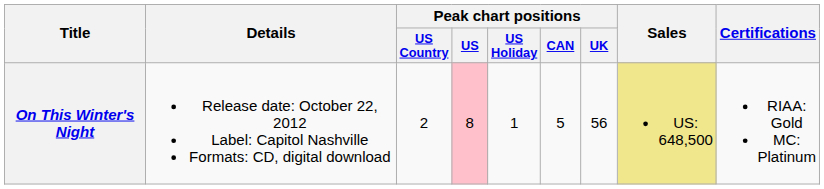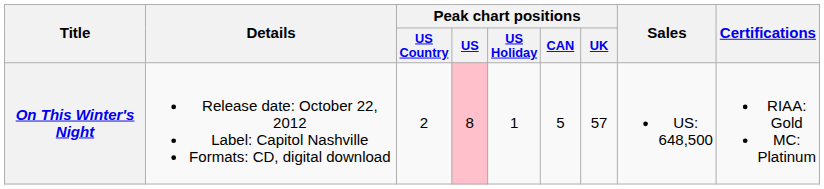On This Winter's Night | Peak chart positions / UK: 56 -> 57
On This Winter's Night | Sales: khaki background -> no background
